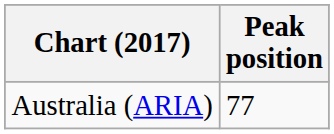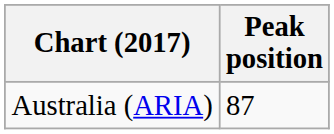Australia (ARIA) | Peak position: 77 -> 87
